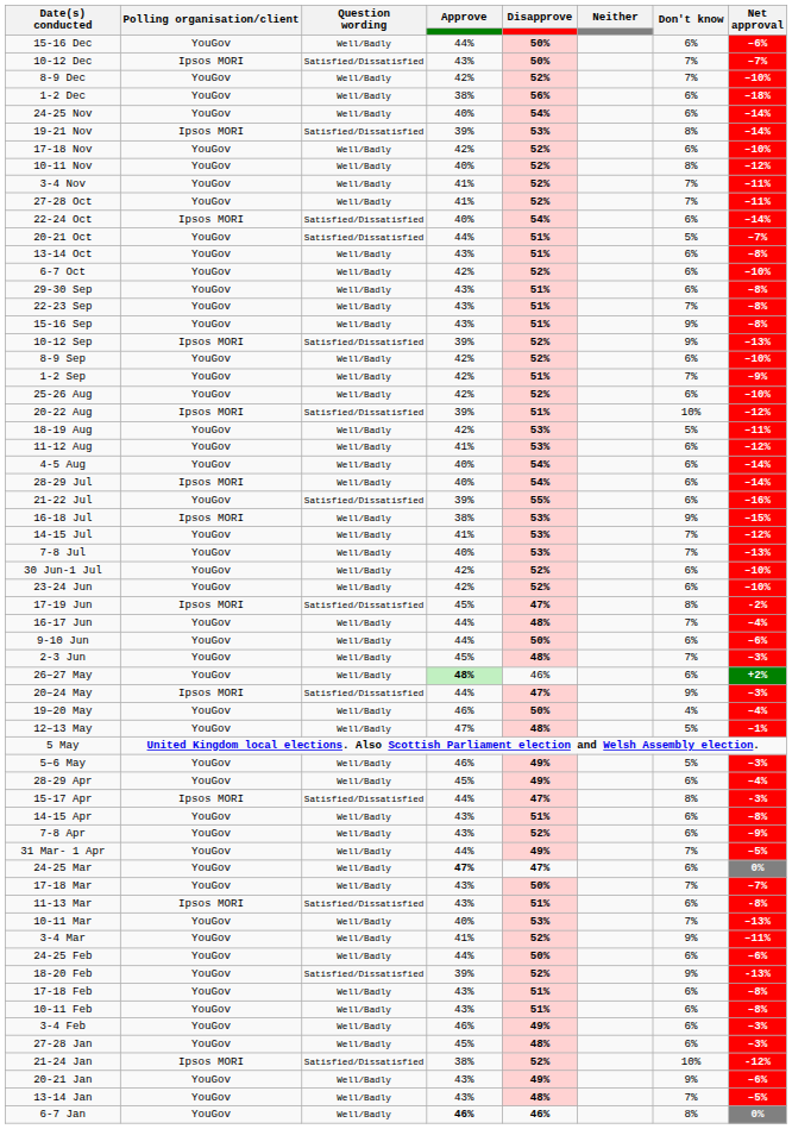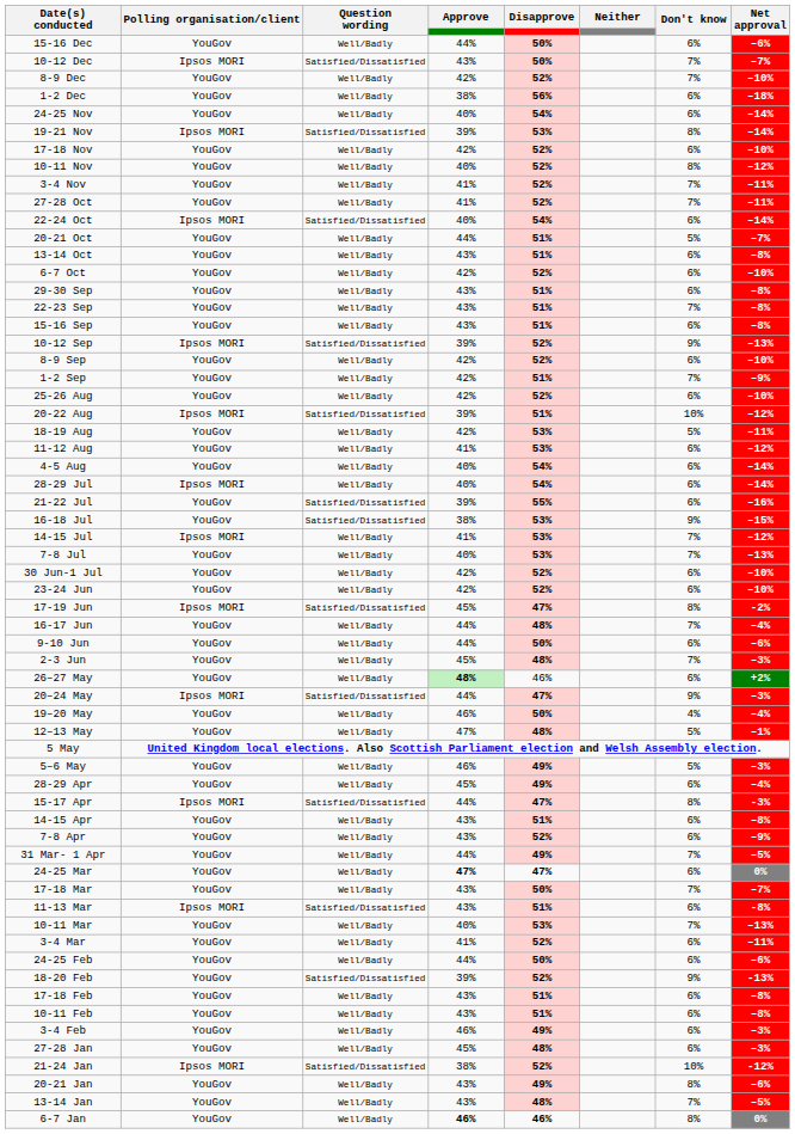20-21 Oct | Question wording: Satisfied/Dissatisfied -> Well/Badly
15-16 Sep | Don't know: 9% -> 6%
16-18 Jul | Polling organisation/client: Ipsos MORI -> YouGov
16-18 Jul | Question wording: Well/Badly -> Satisfied/Dissatisfied
14-15 Jul | Polling organisation/client: YouGov -> Ipsos MORI
3-4 Mar | Don't know: 9% -> 6%
20-21 Jan | Don't know: 9% -> 8%
